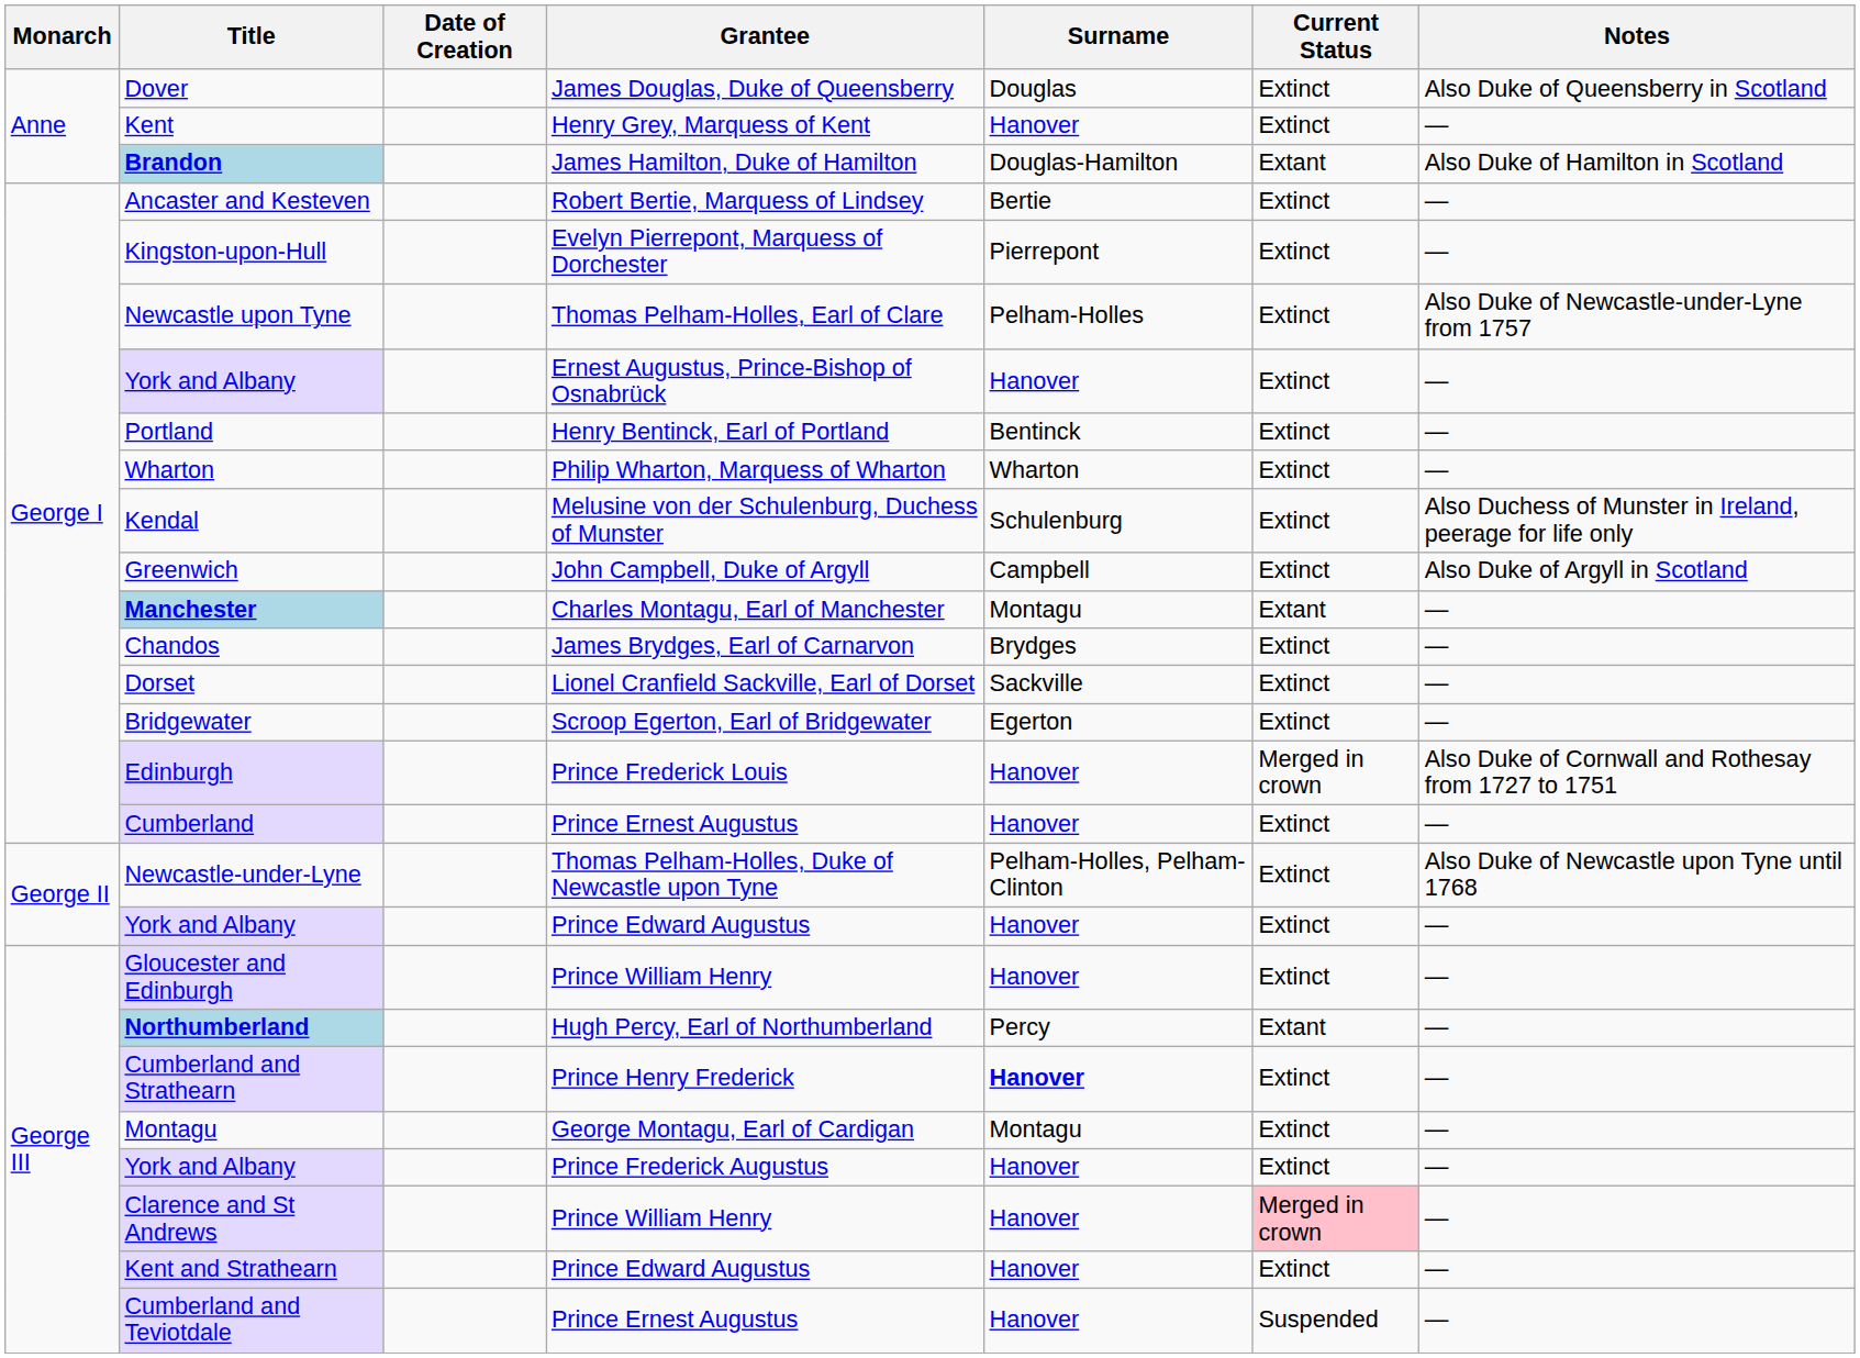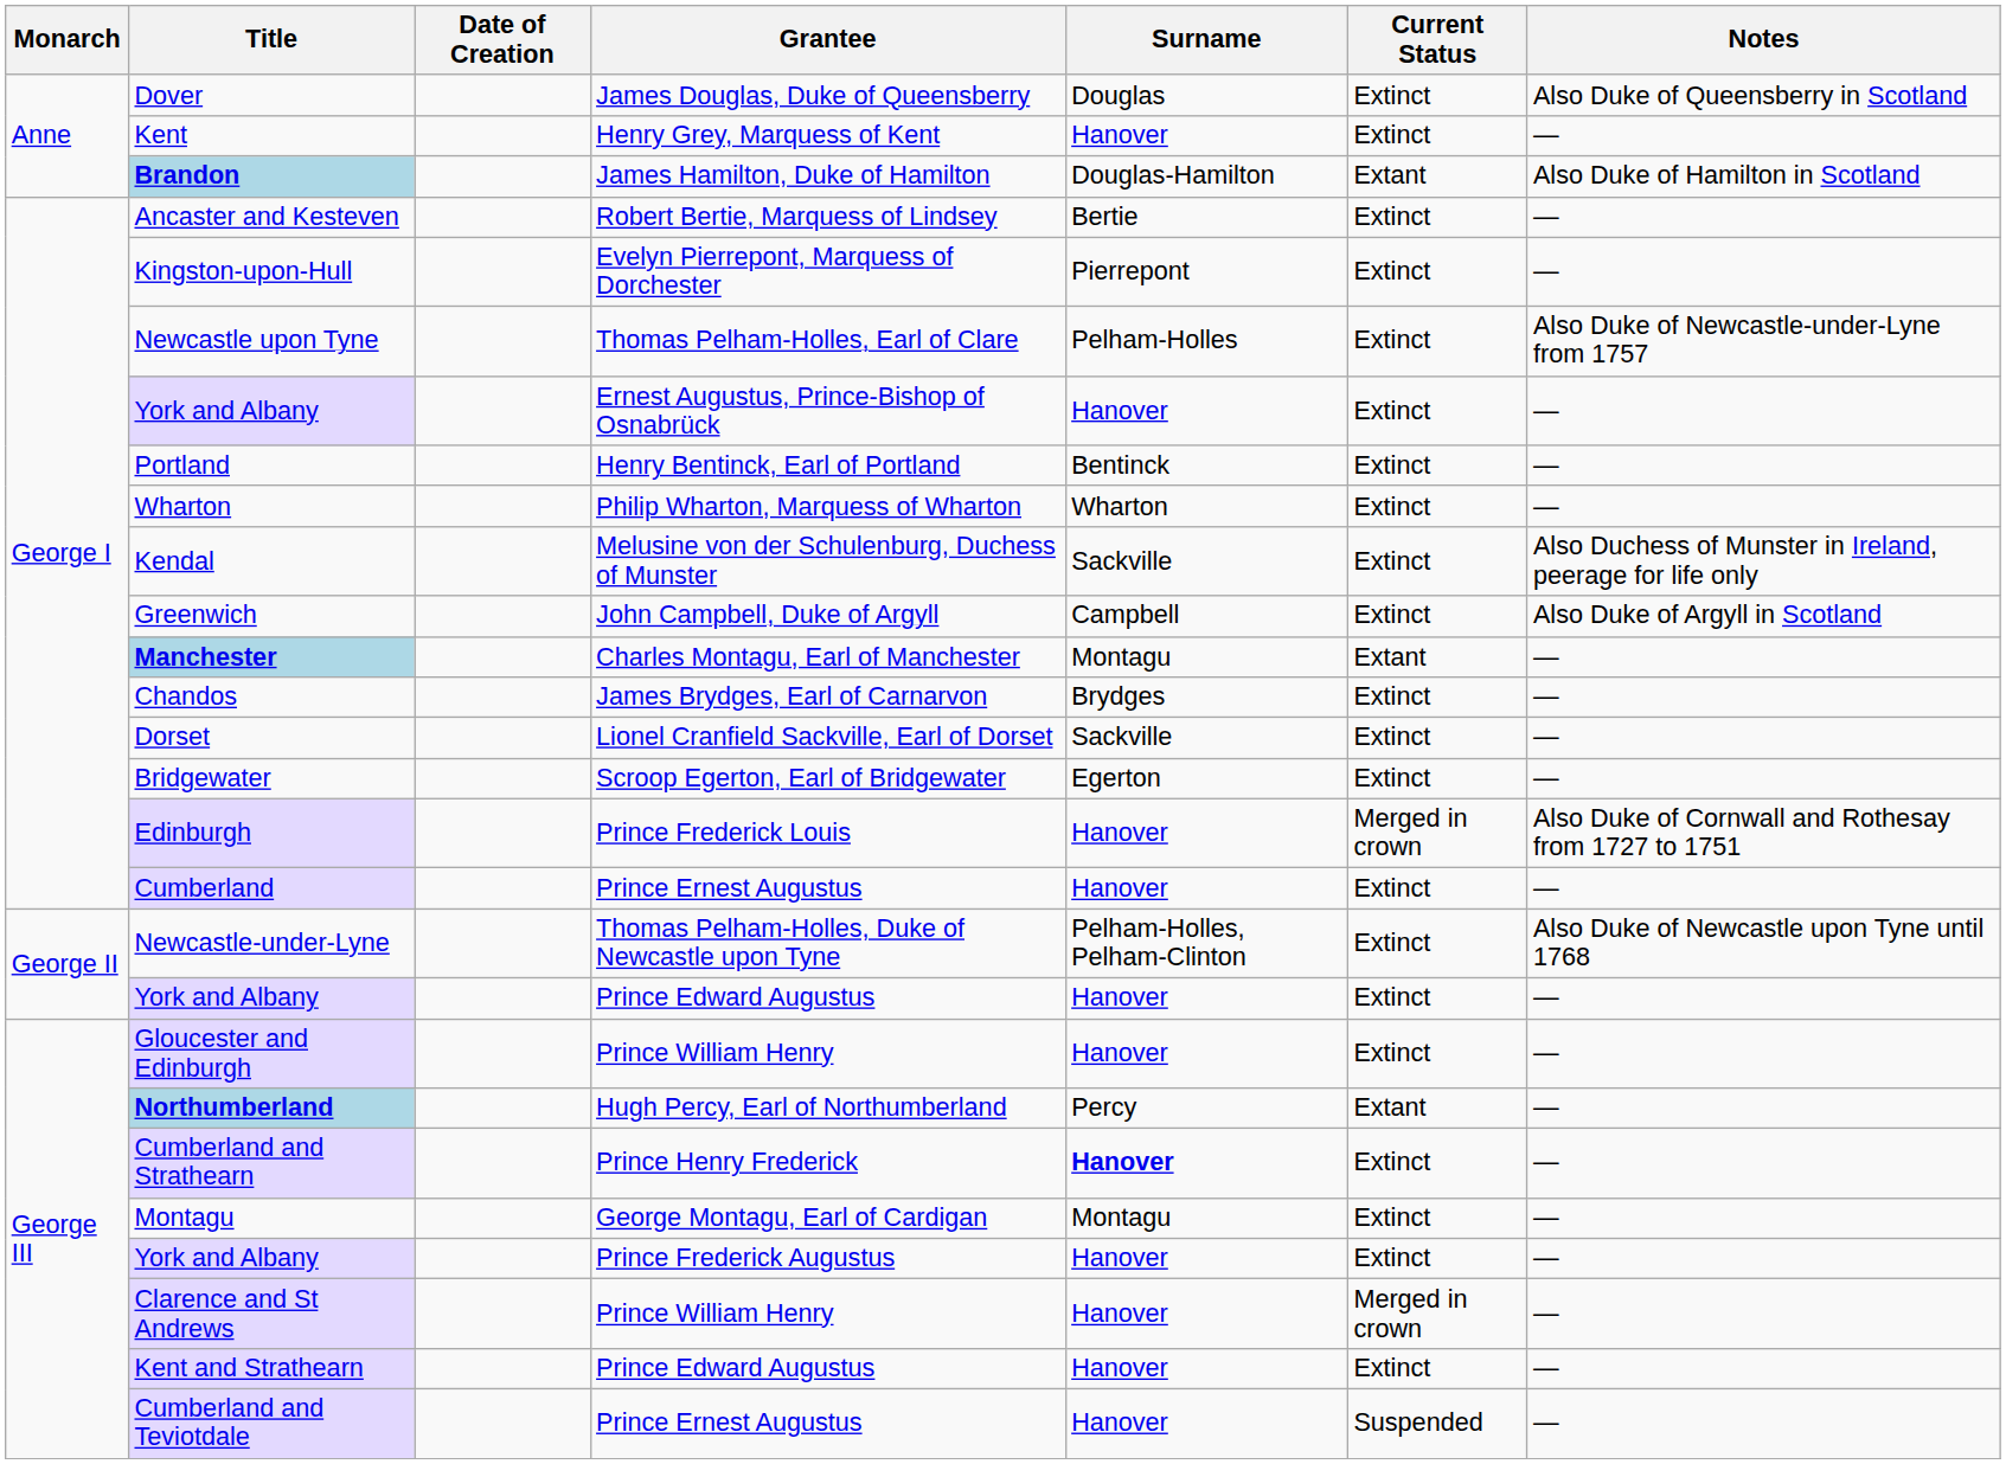Kendal | Surname: Schulenburg -> Sackville
Clarence and St Andrews | Current Status: pink background -> no background
